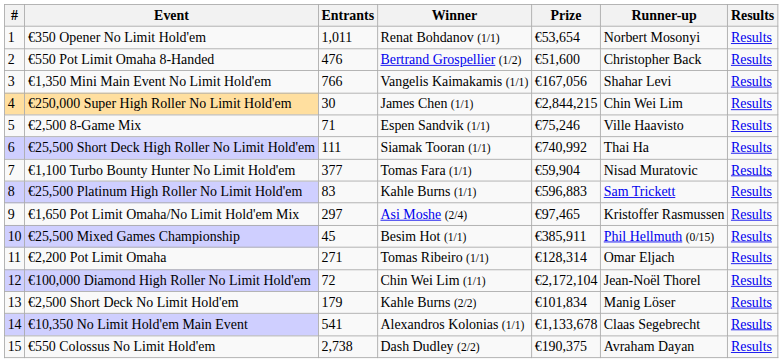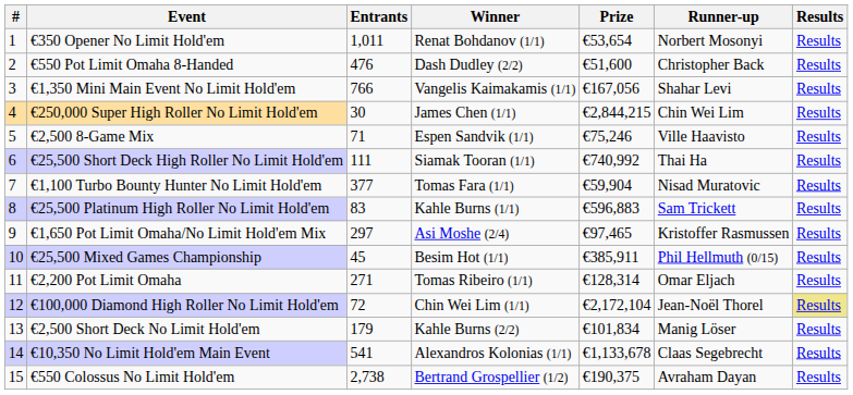€550 Pot Limit Omaha 8-Handed | Winner: Bertrand Grospellier (1/2) -> Dash Dudley (2/2)
€100,000 Diamond High Roller No Limit Hold'em | Results: no background -> khaki background
€550 Colossus No Limit Hold'em | Winner: Dash Dudley (2/2) -> Bertrand Grospellier (1/2)
